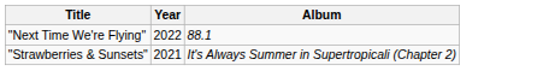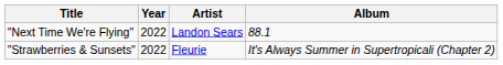+ column: Artist | Landon Sears | Fleurie
"Strawberries & Sunsets" | Year: 2021 -> 2022
